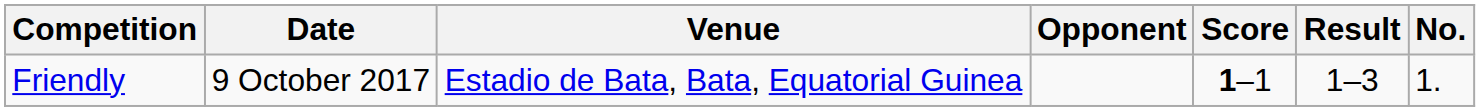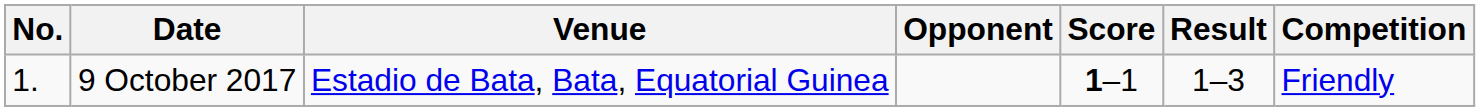columns swapped: No. <-> Competition
